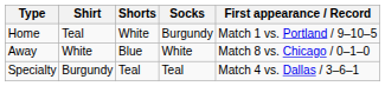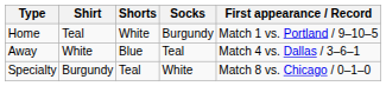Away | Socks: White -> Teal
Away | First appearance / Record: Match 8 vs. Chicago / 0–1–0 -> Match 4 vs. Dallas / 3–6–1
Specialty | Socks: Teal -> White
Specialty | First appearance / Record: Match 4 vs. Dallas / 3–6–1 -> Match 8 vs. Chicago / 0–1–0
